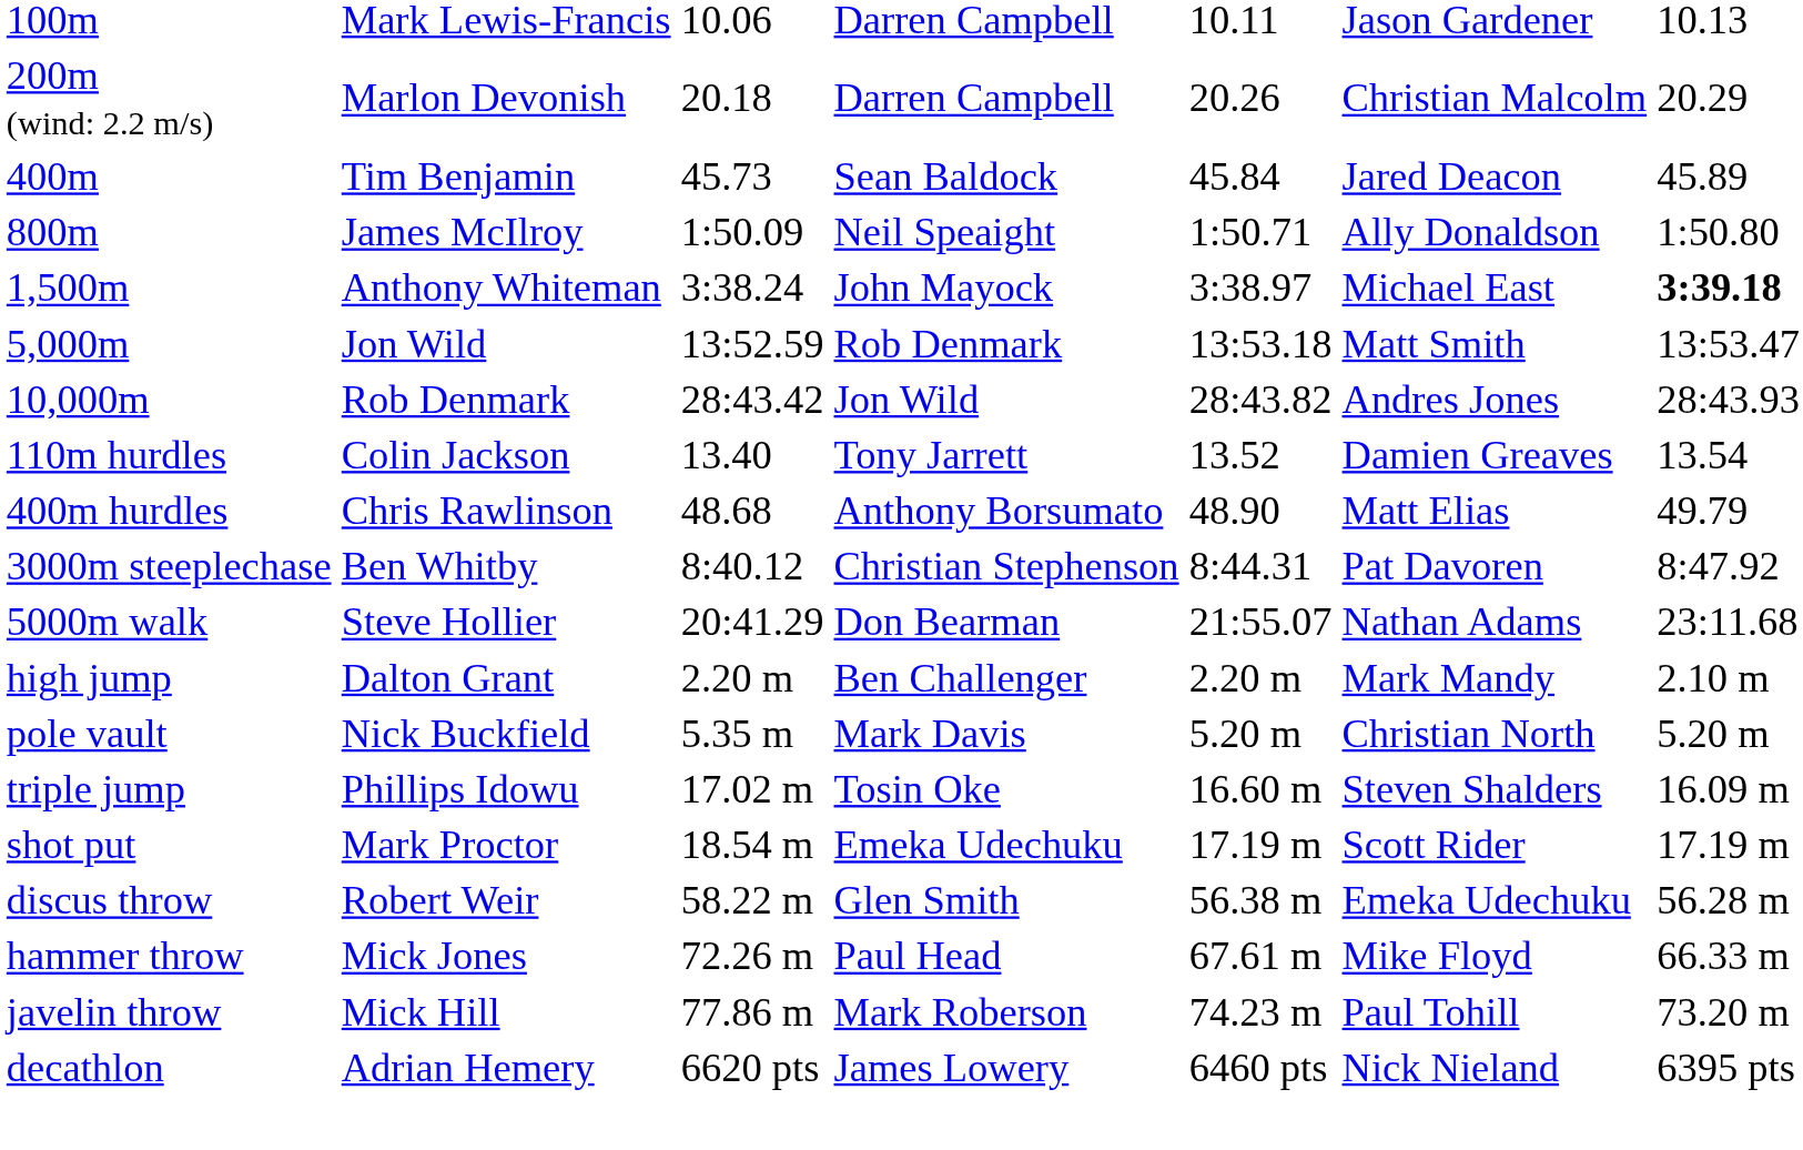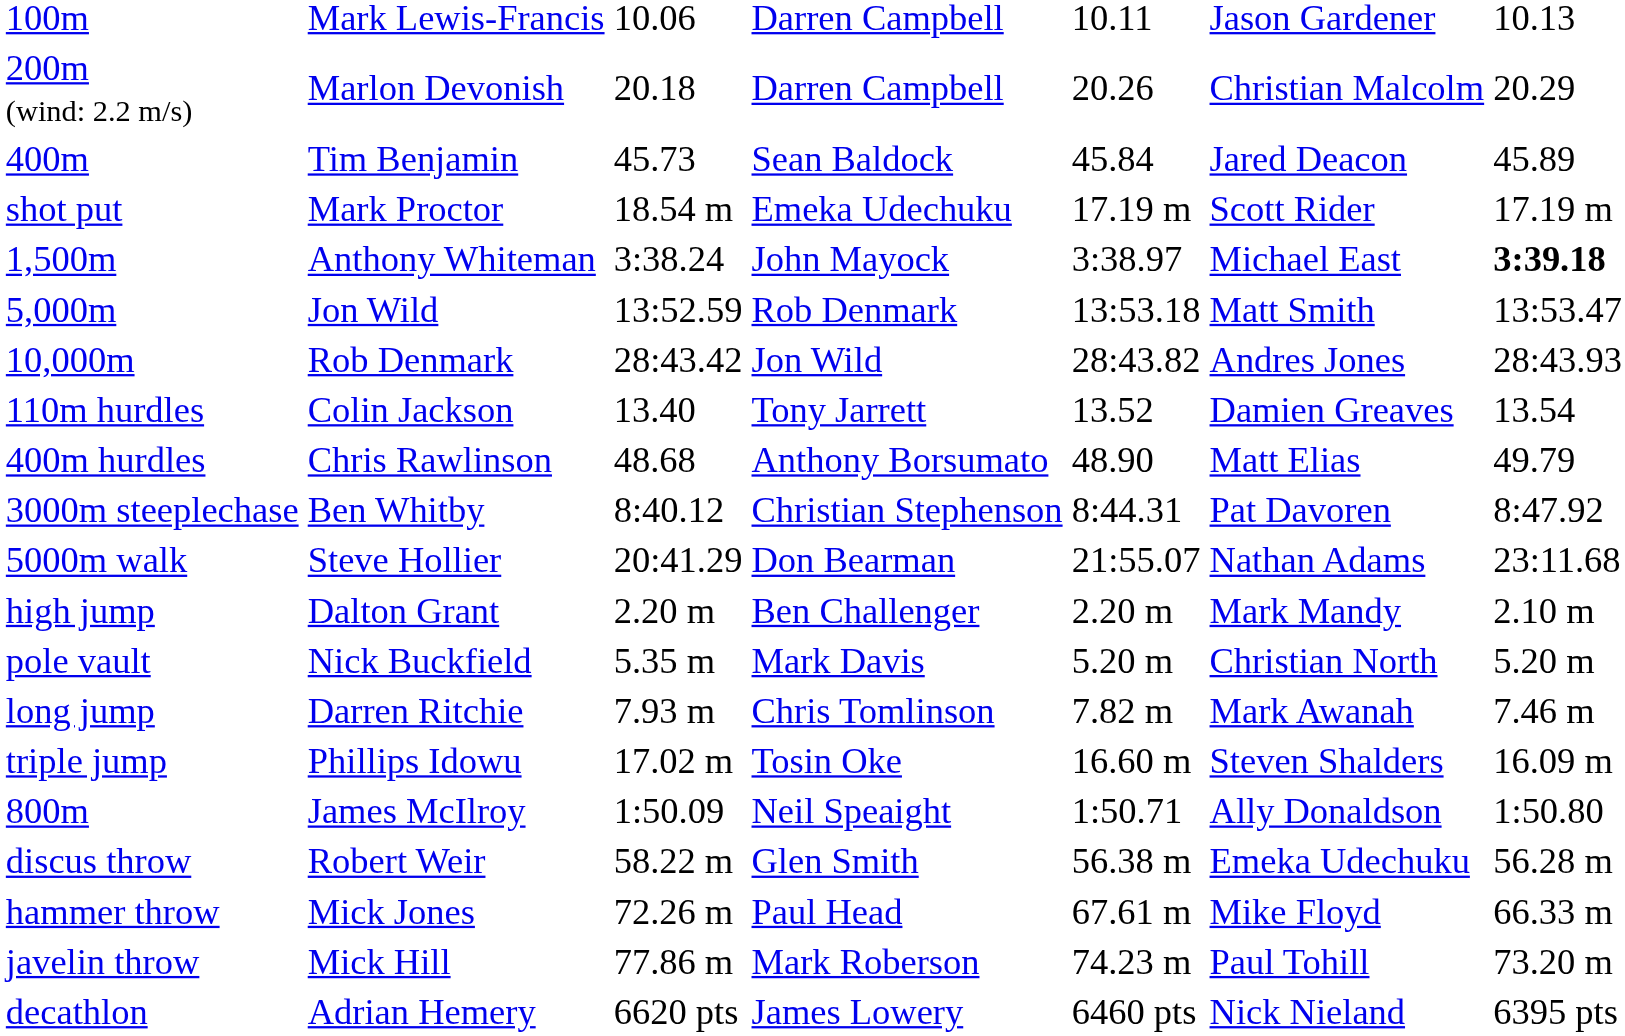rows swapped: 800m <-> shot put
+ row: long jump | Darren Ritchie | 7.93 m | Chris Tomlinson | 7.82 m | Mark Awanah | 7.46 m
